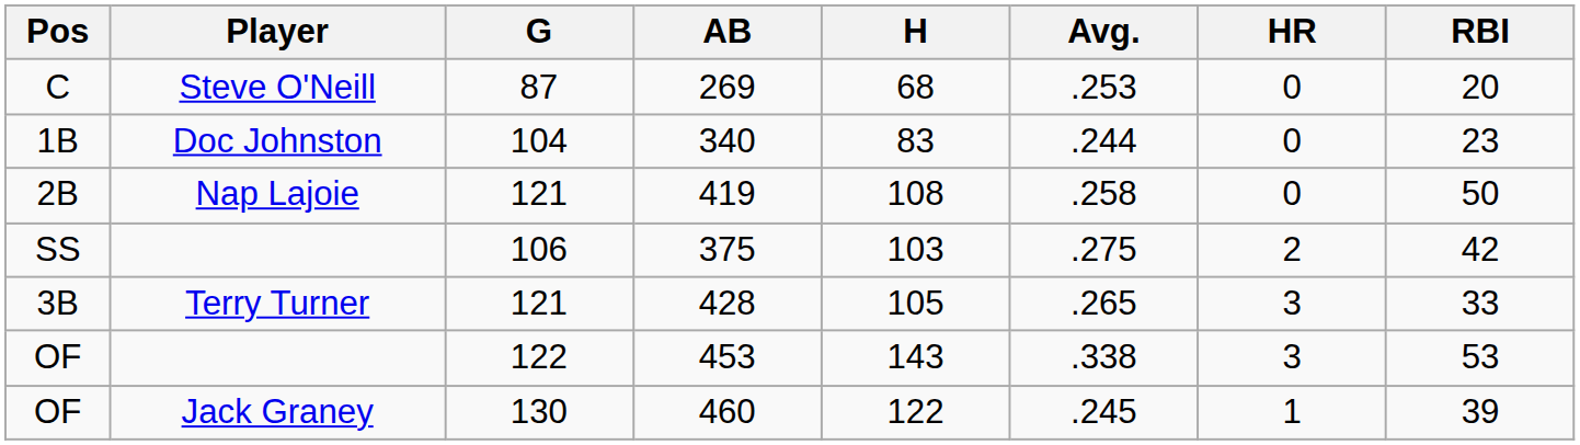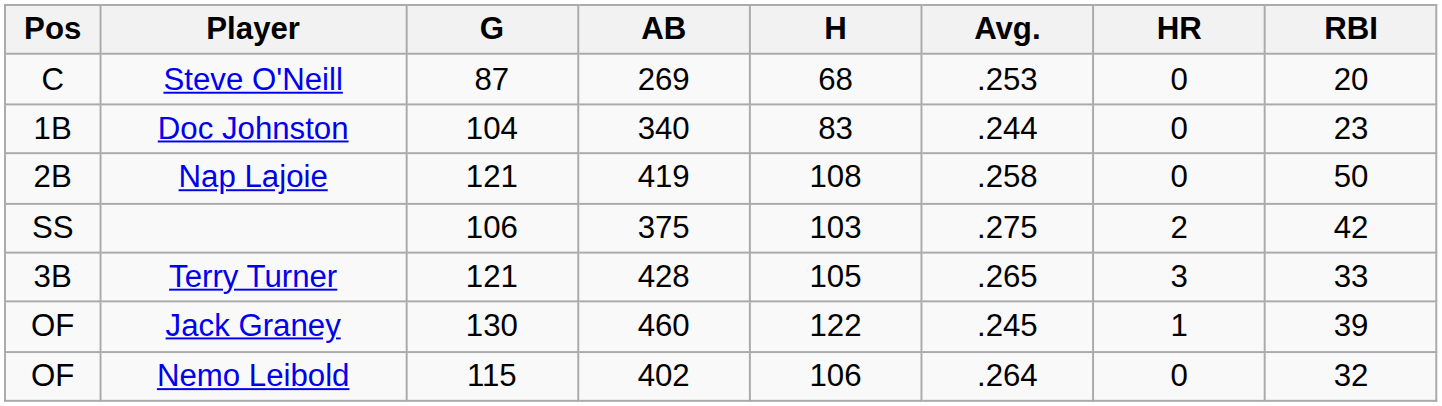- row: OF | 122 | 453 | 143 | .338 | 3 | 53
+ row: OF | Nemo Leibold | 115 | 402 | 106 | .264 | 0 | 32
